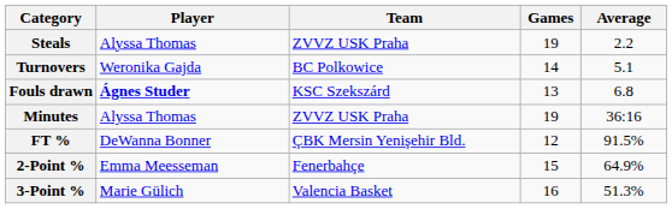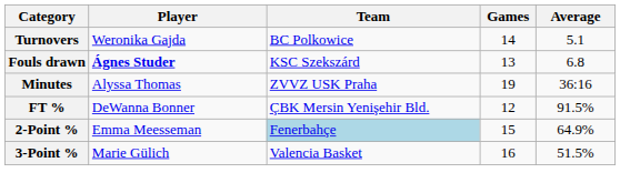- row: Steals | Alyssa Thomas | ZVVZ USK Praha | 19 | 2.2
2-Point % | Team: no background -> lightblue background
3-Point % | Average: 51.3% -> 51.5%
